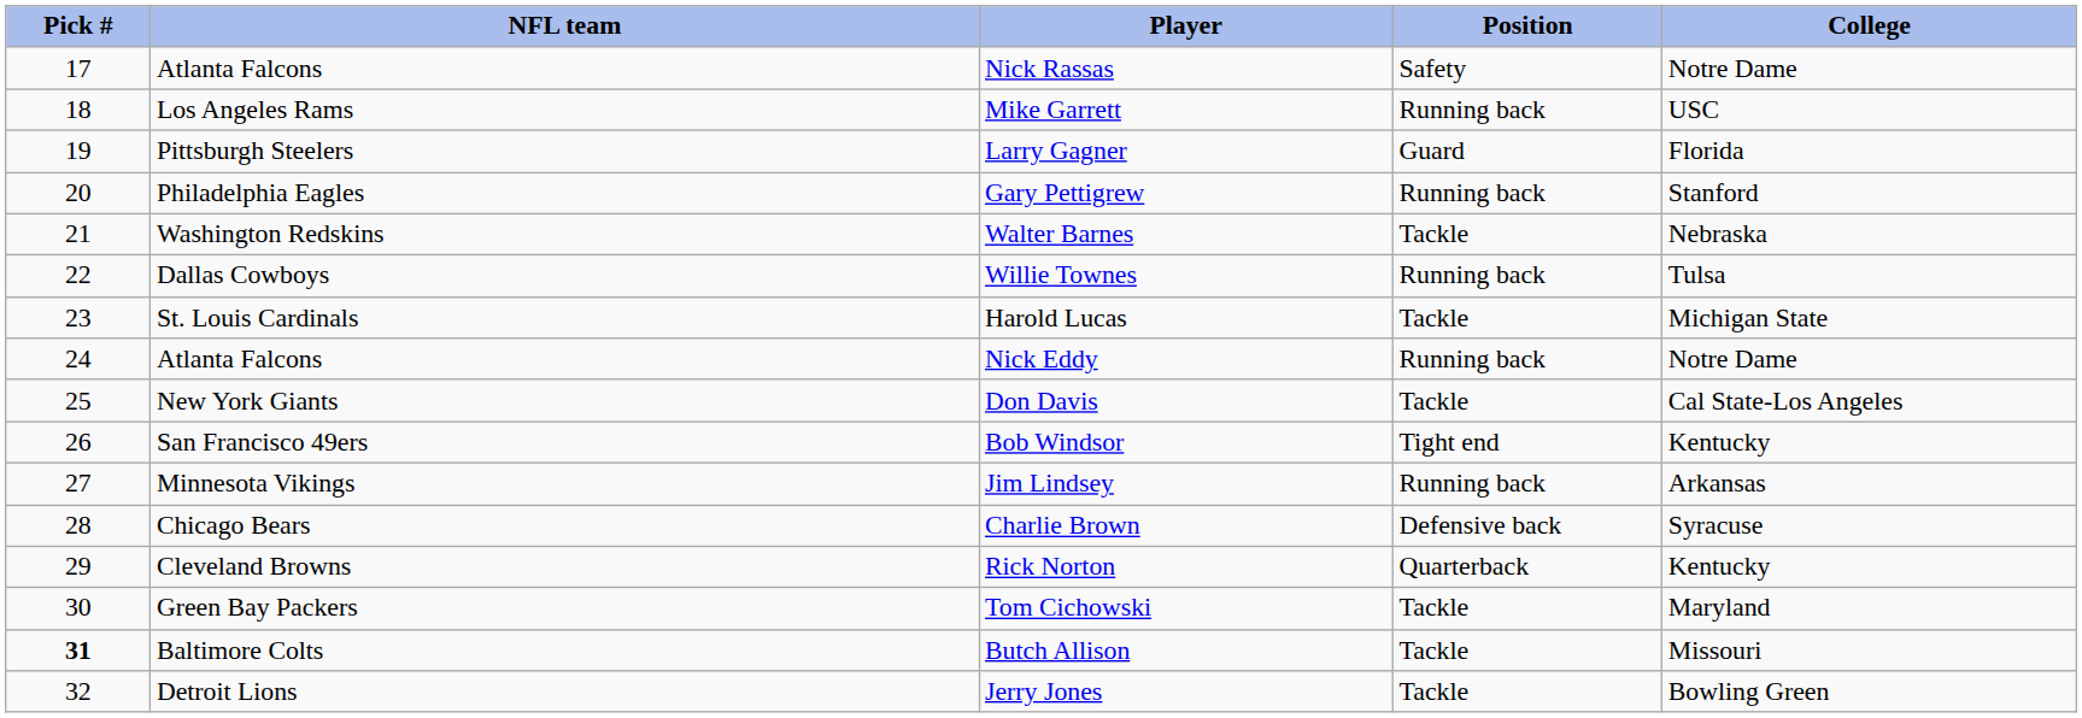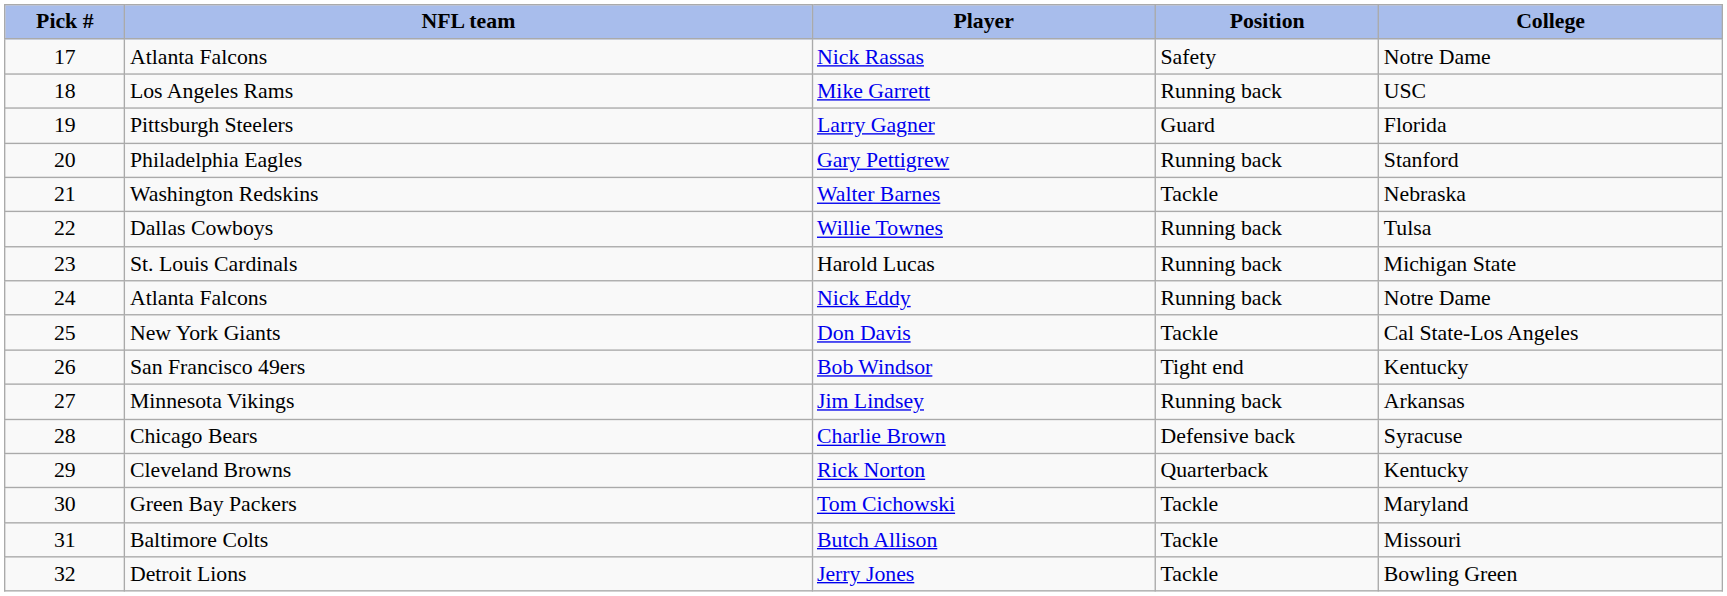Harold Lucas | Position: Tackle -> Running back
Butch Allison | Pick #: bold -> normal
